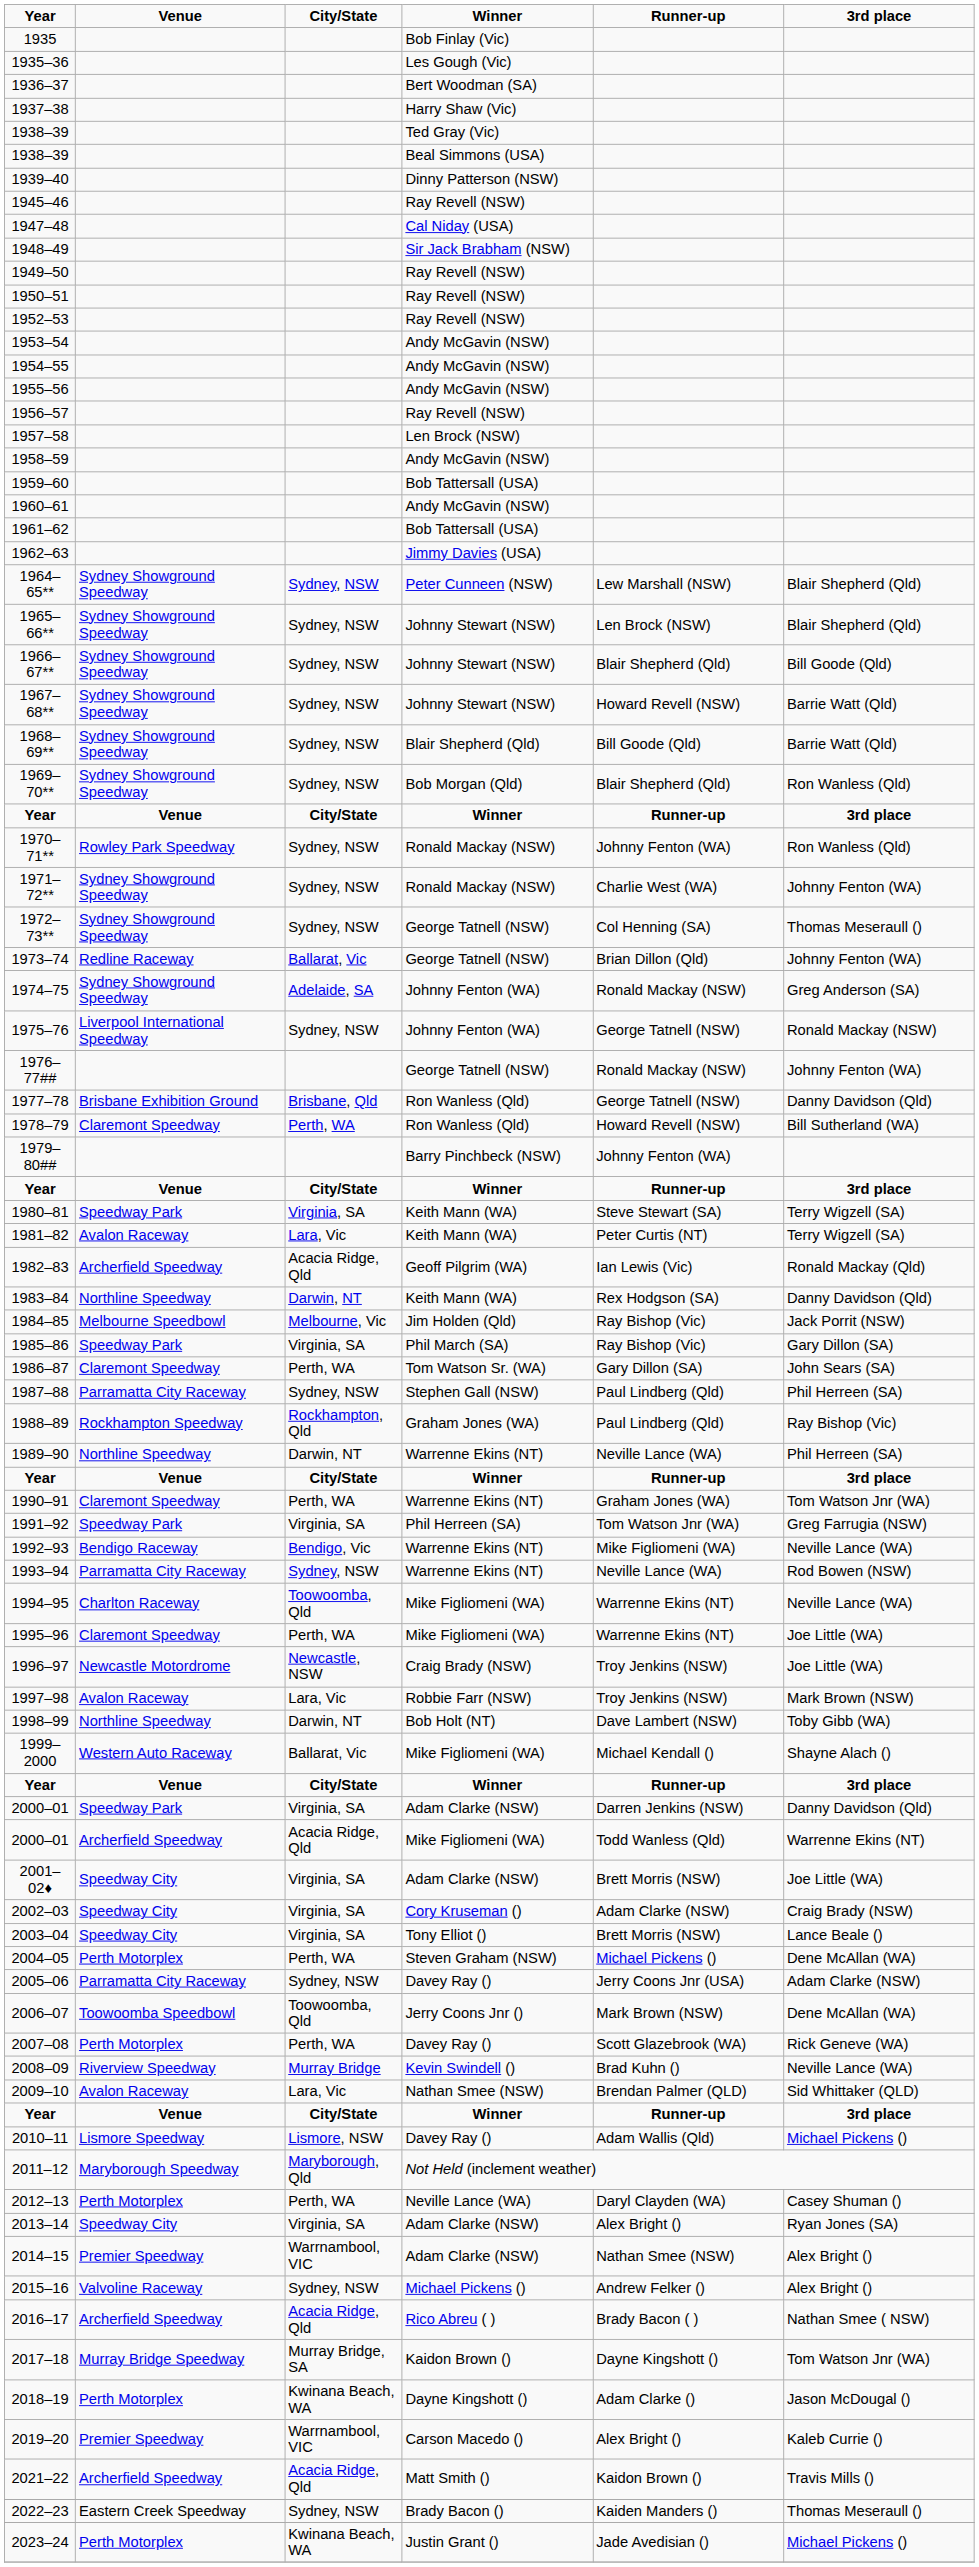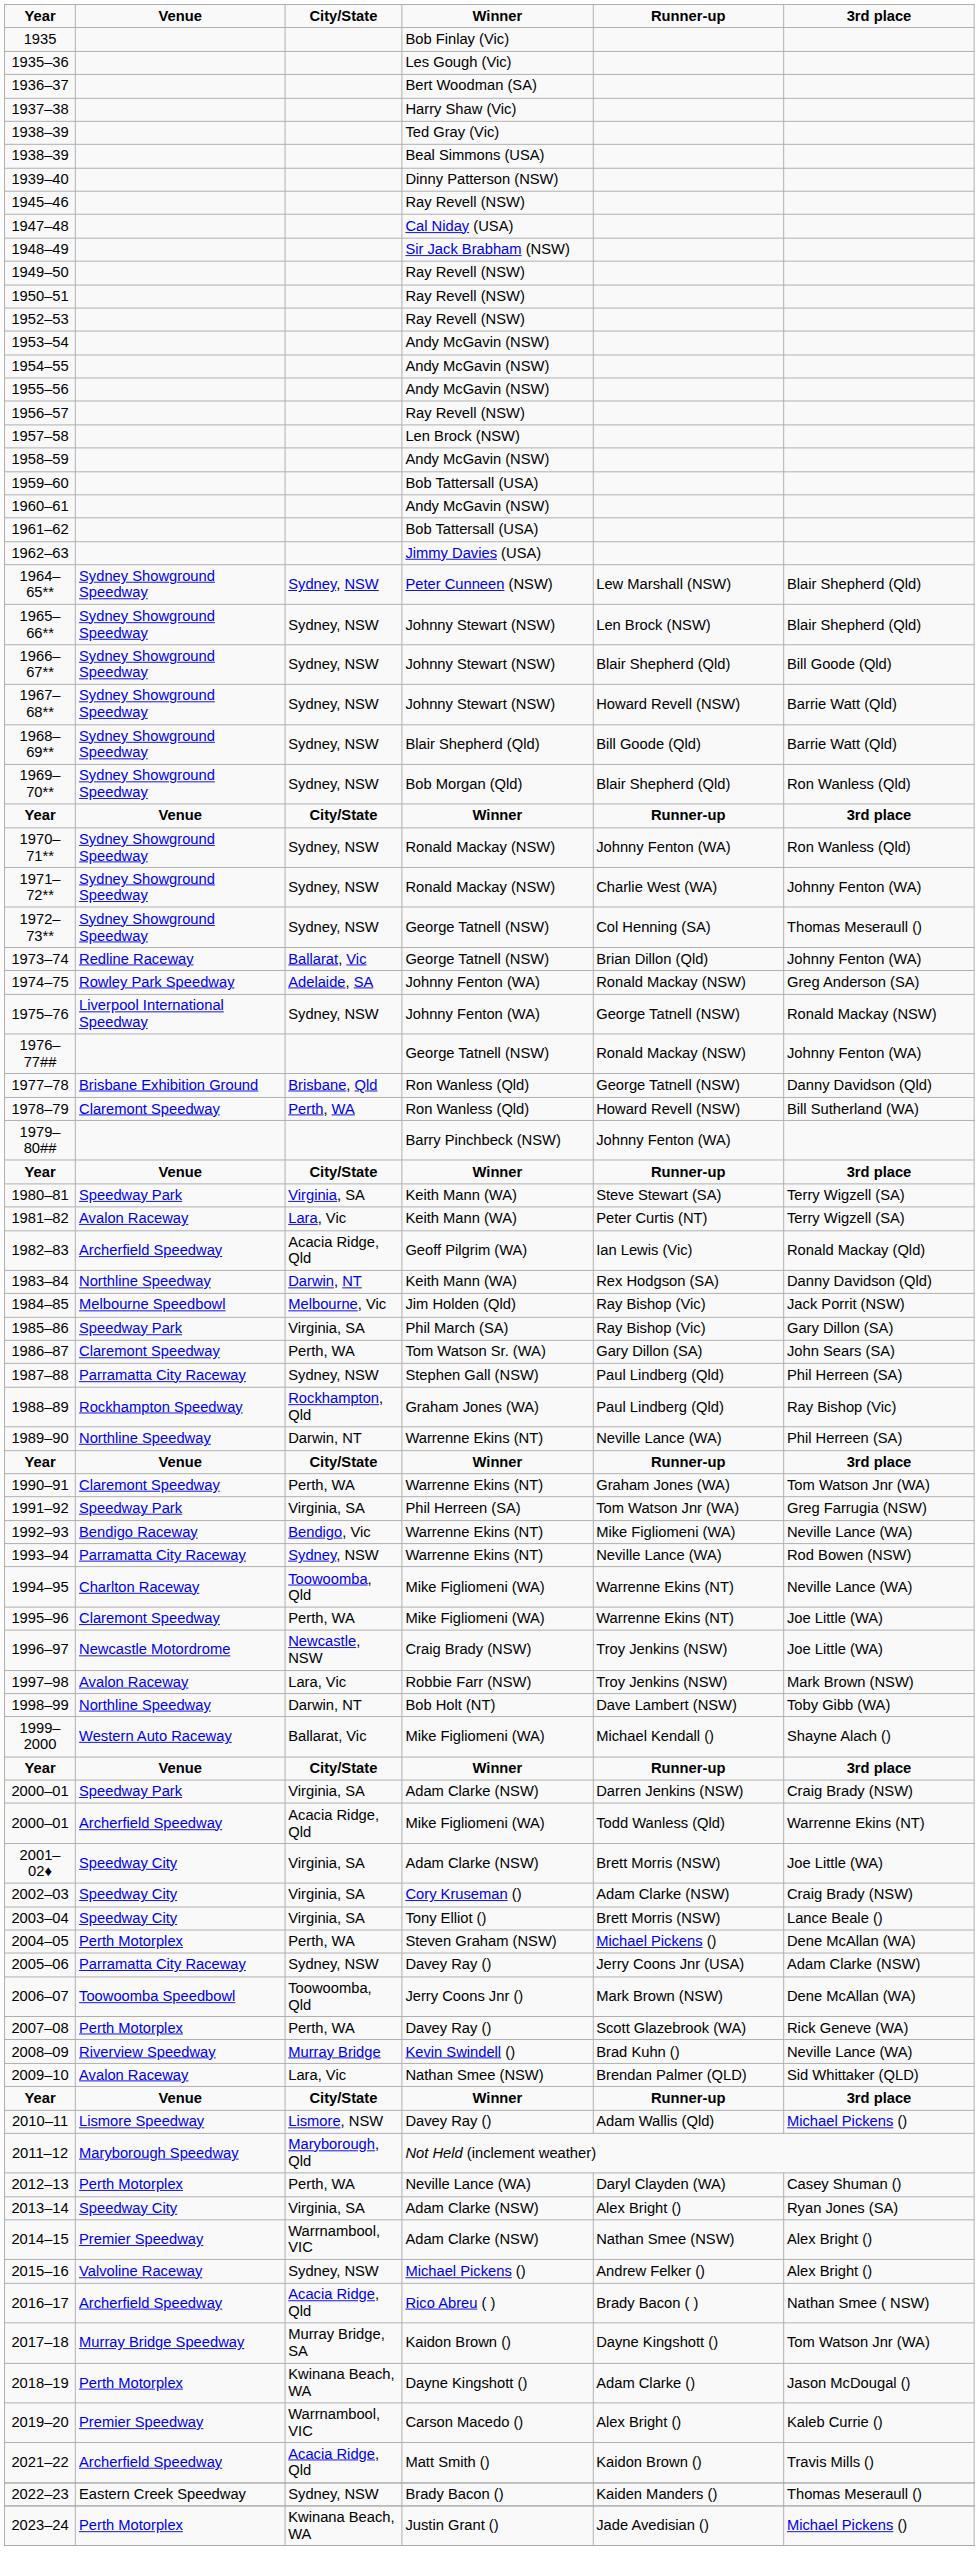1970–71** | Venue: Rowley Park Speedway -> Sydney Showground Speedway
1974–75 | Venue: Sydney Showground Speedway -> Rowley Park Speedway
2000–01 / Adam Clarke (NSW) | 3rd place: Danny Davidson (Qld) -> Craig Brady (NSW)
